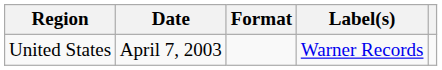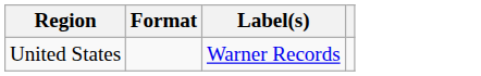- column: Date | April 7, 2003
